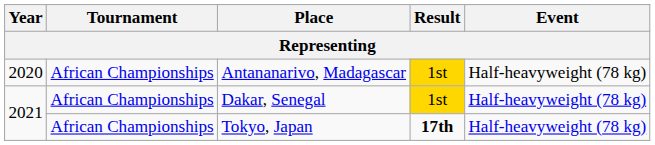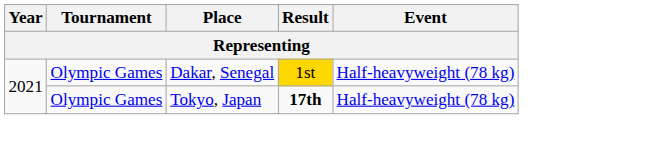- row: 2020 | African Championships | Antananarivo, Madagascar | 1st | Half-heavyweight (78 kg)
Dakar, Senegal | Tournament: African Championships -> Olympic Games
Tokyo, Japan | Tournament: African Championships -> Olympic Games
